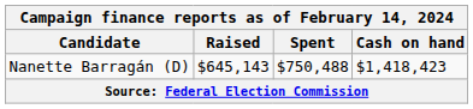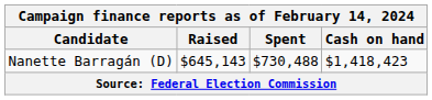Nanette Barragán (D) | Spent: $750,488 -> $730,488
